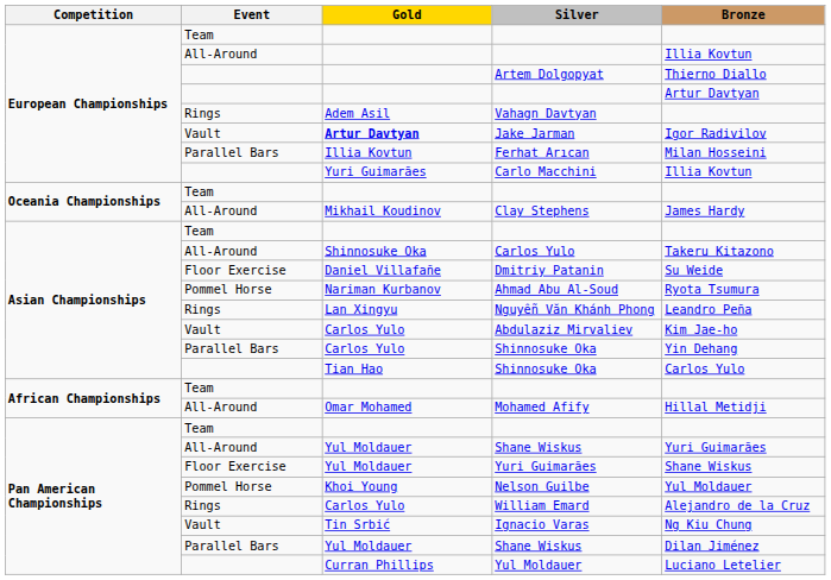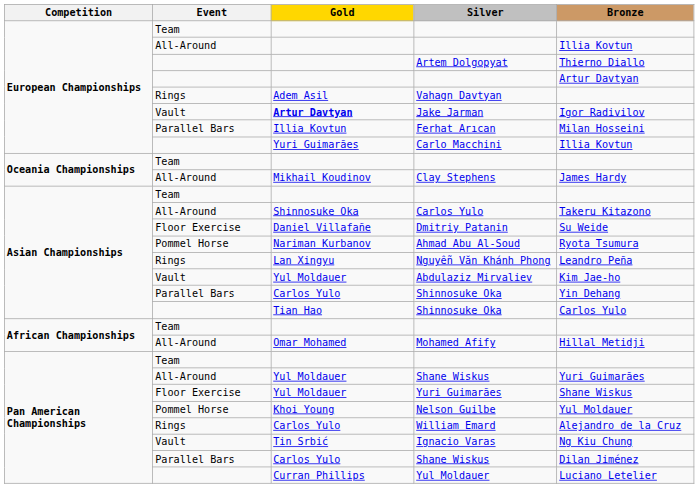Abdulaziz Mirvaliev | Gold: Carlos Yulo -> Yul Moldauer
Parallel Bars / Shane Wiskus | Gold: Yul Moldauer -> Carlos Yulo
